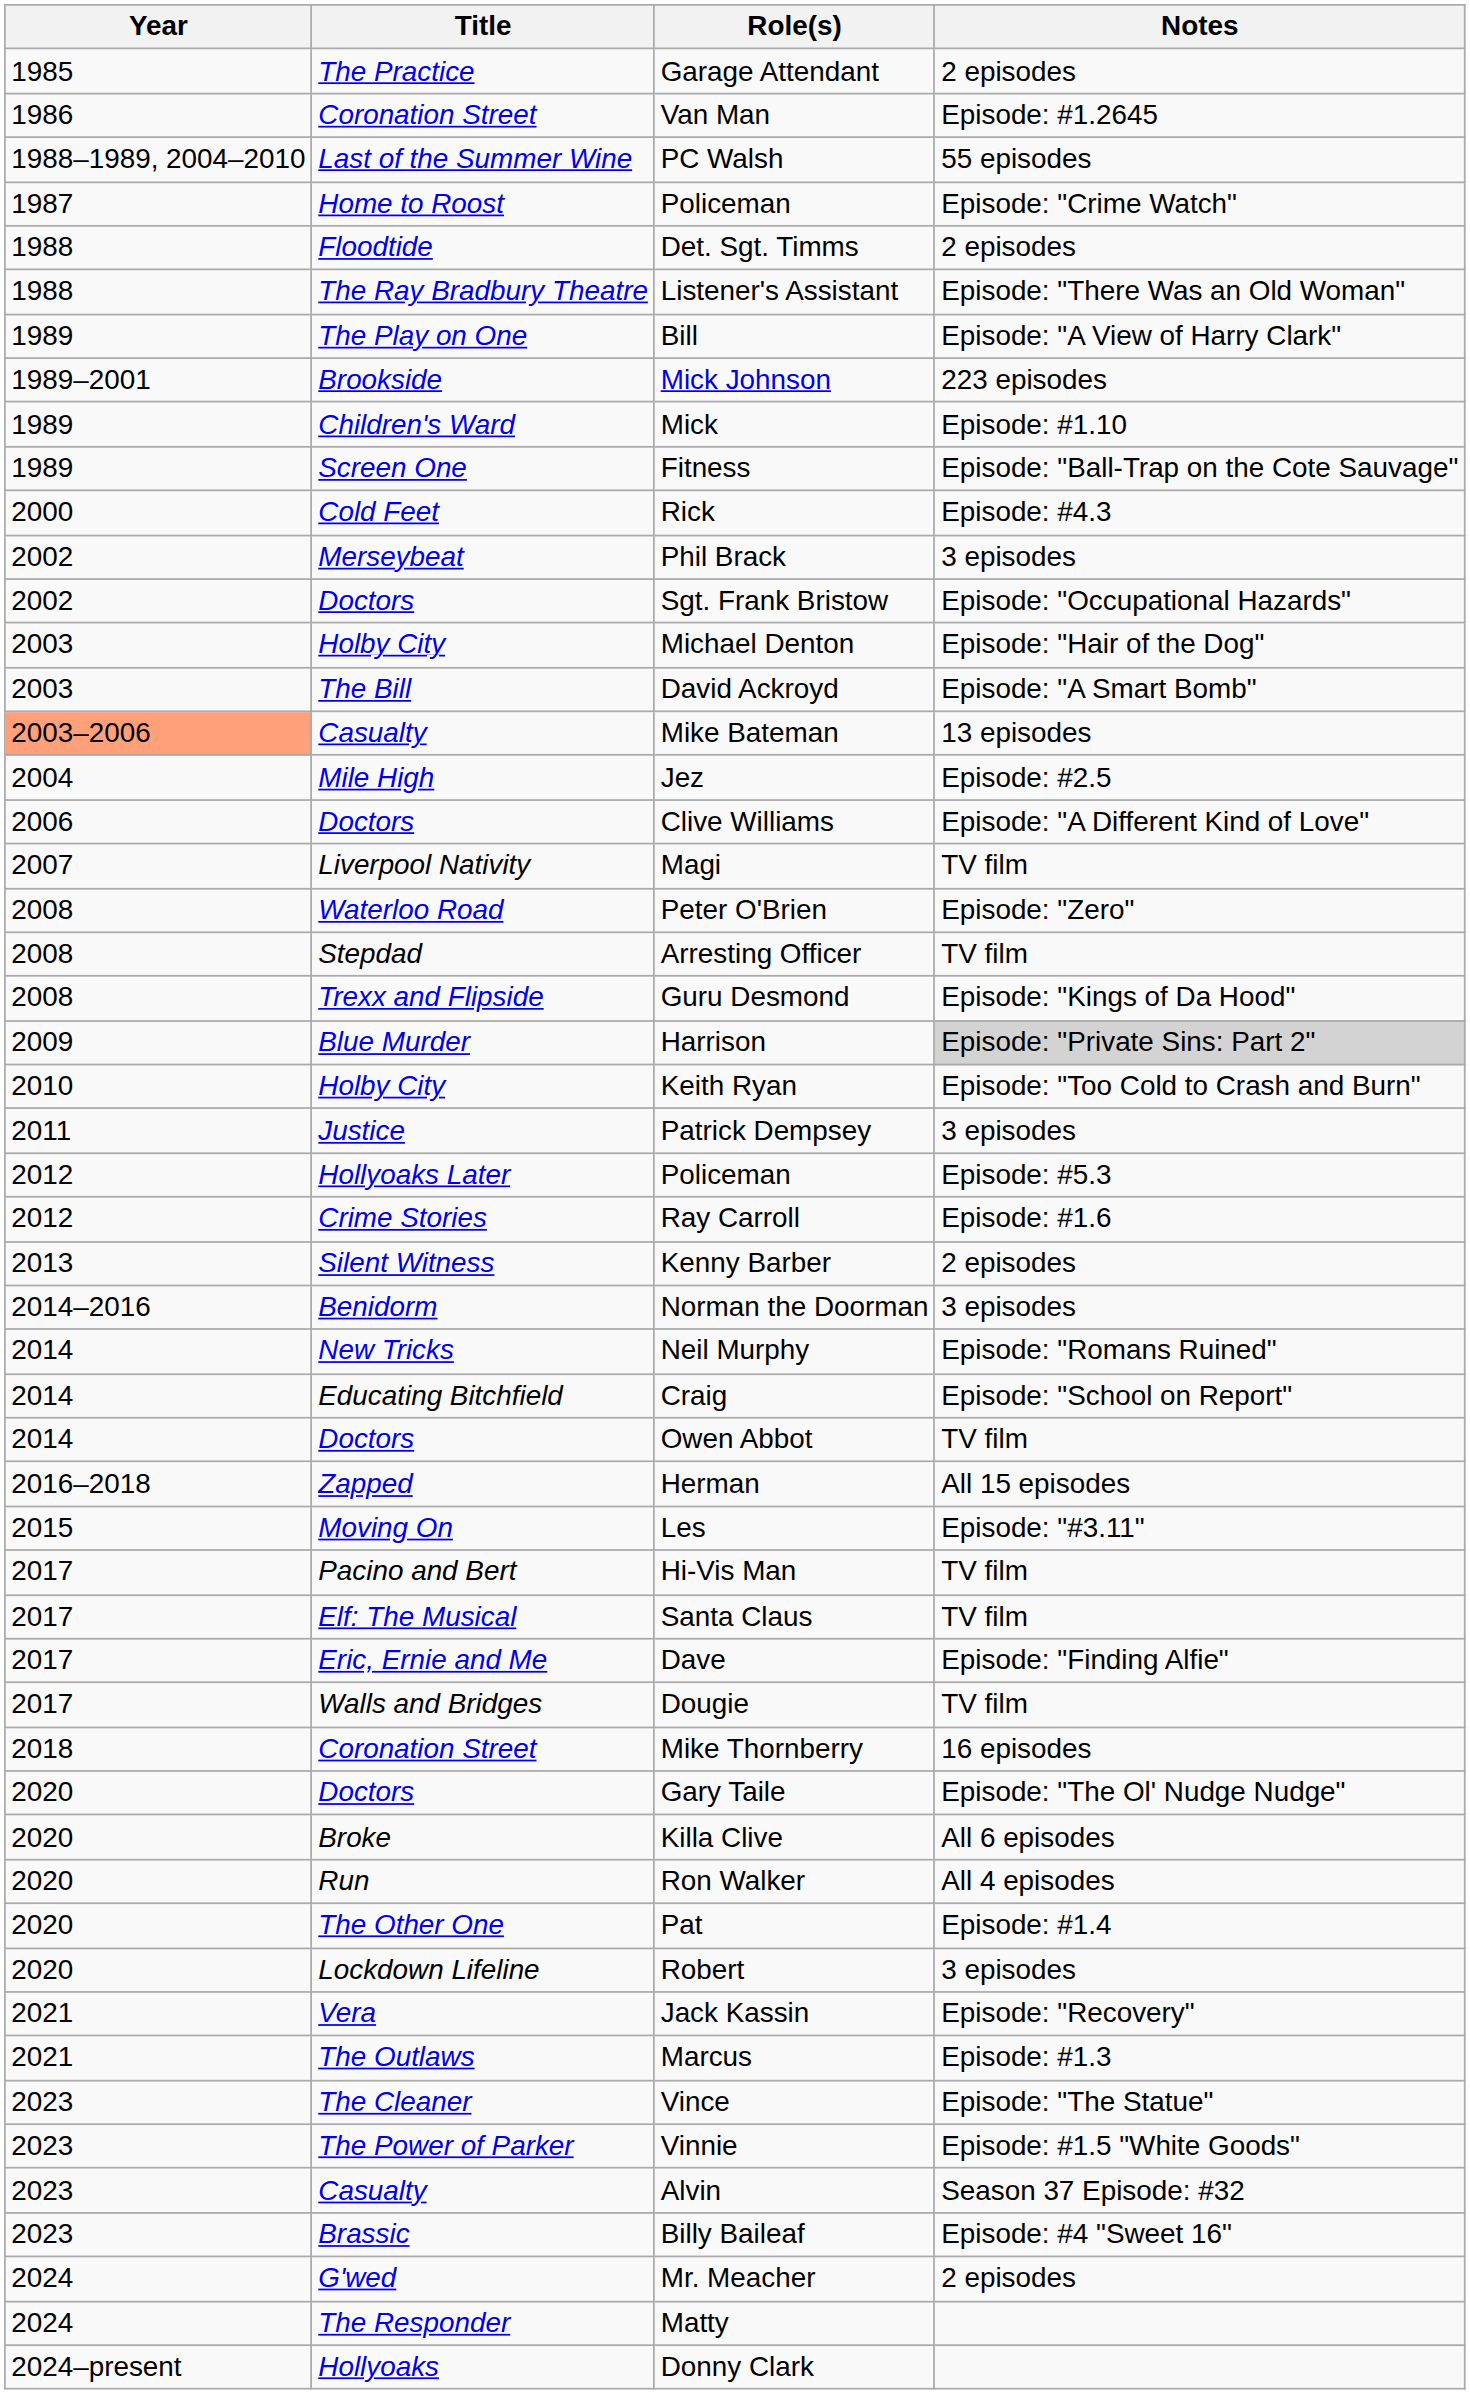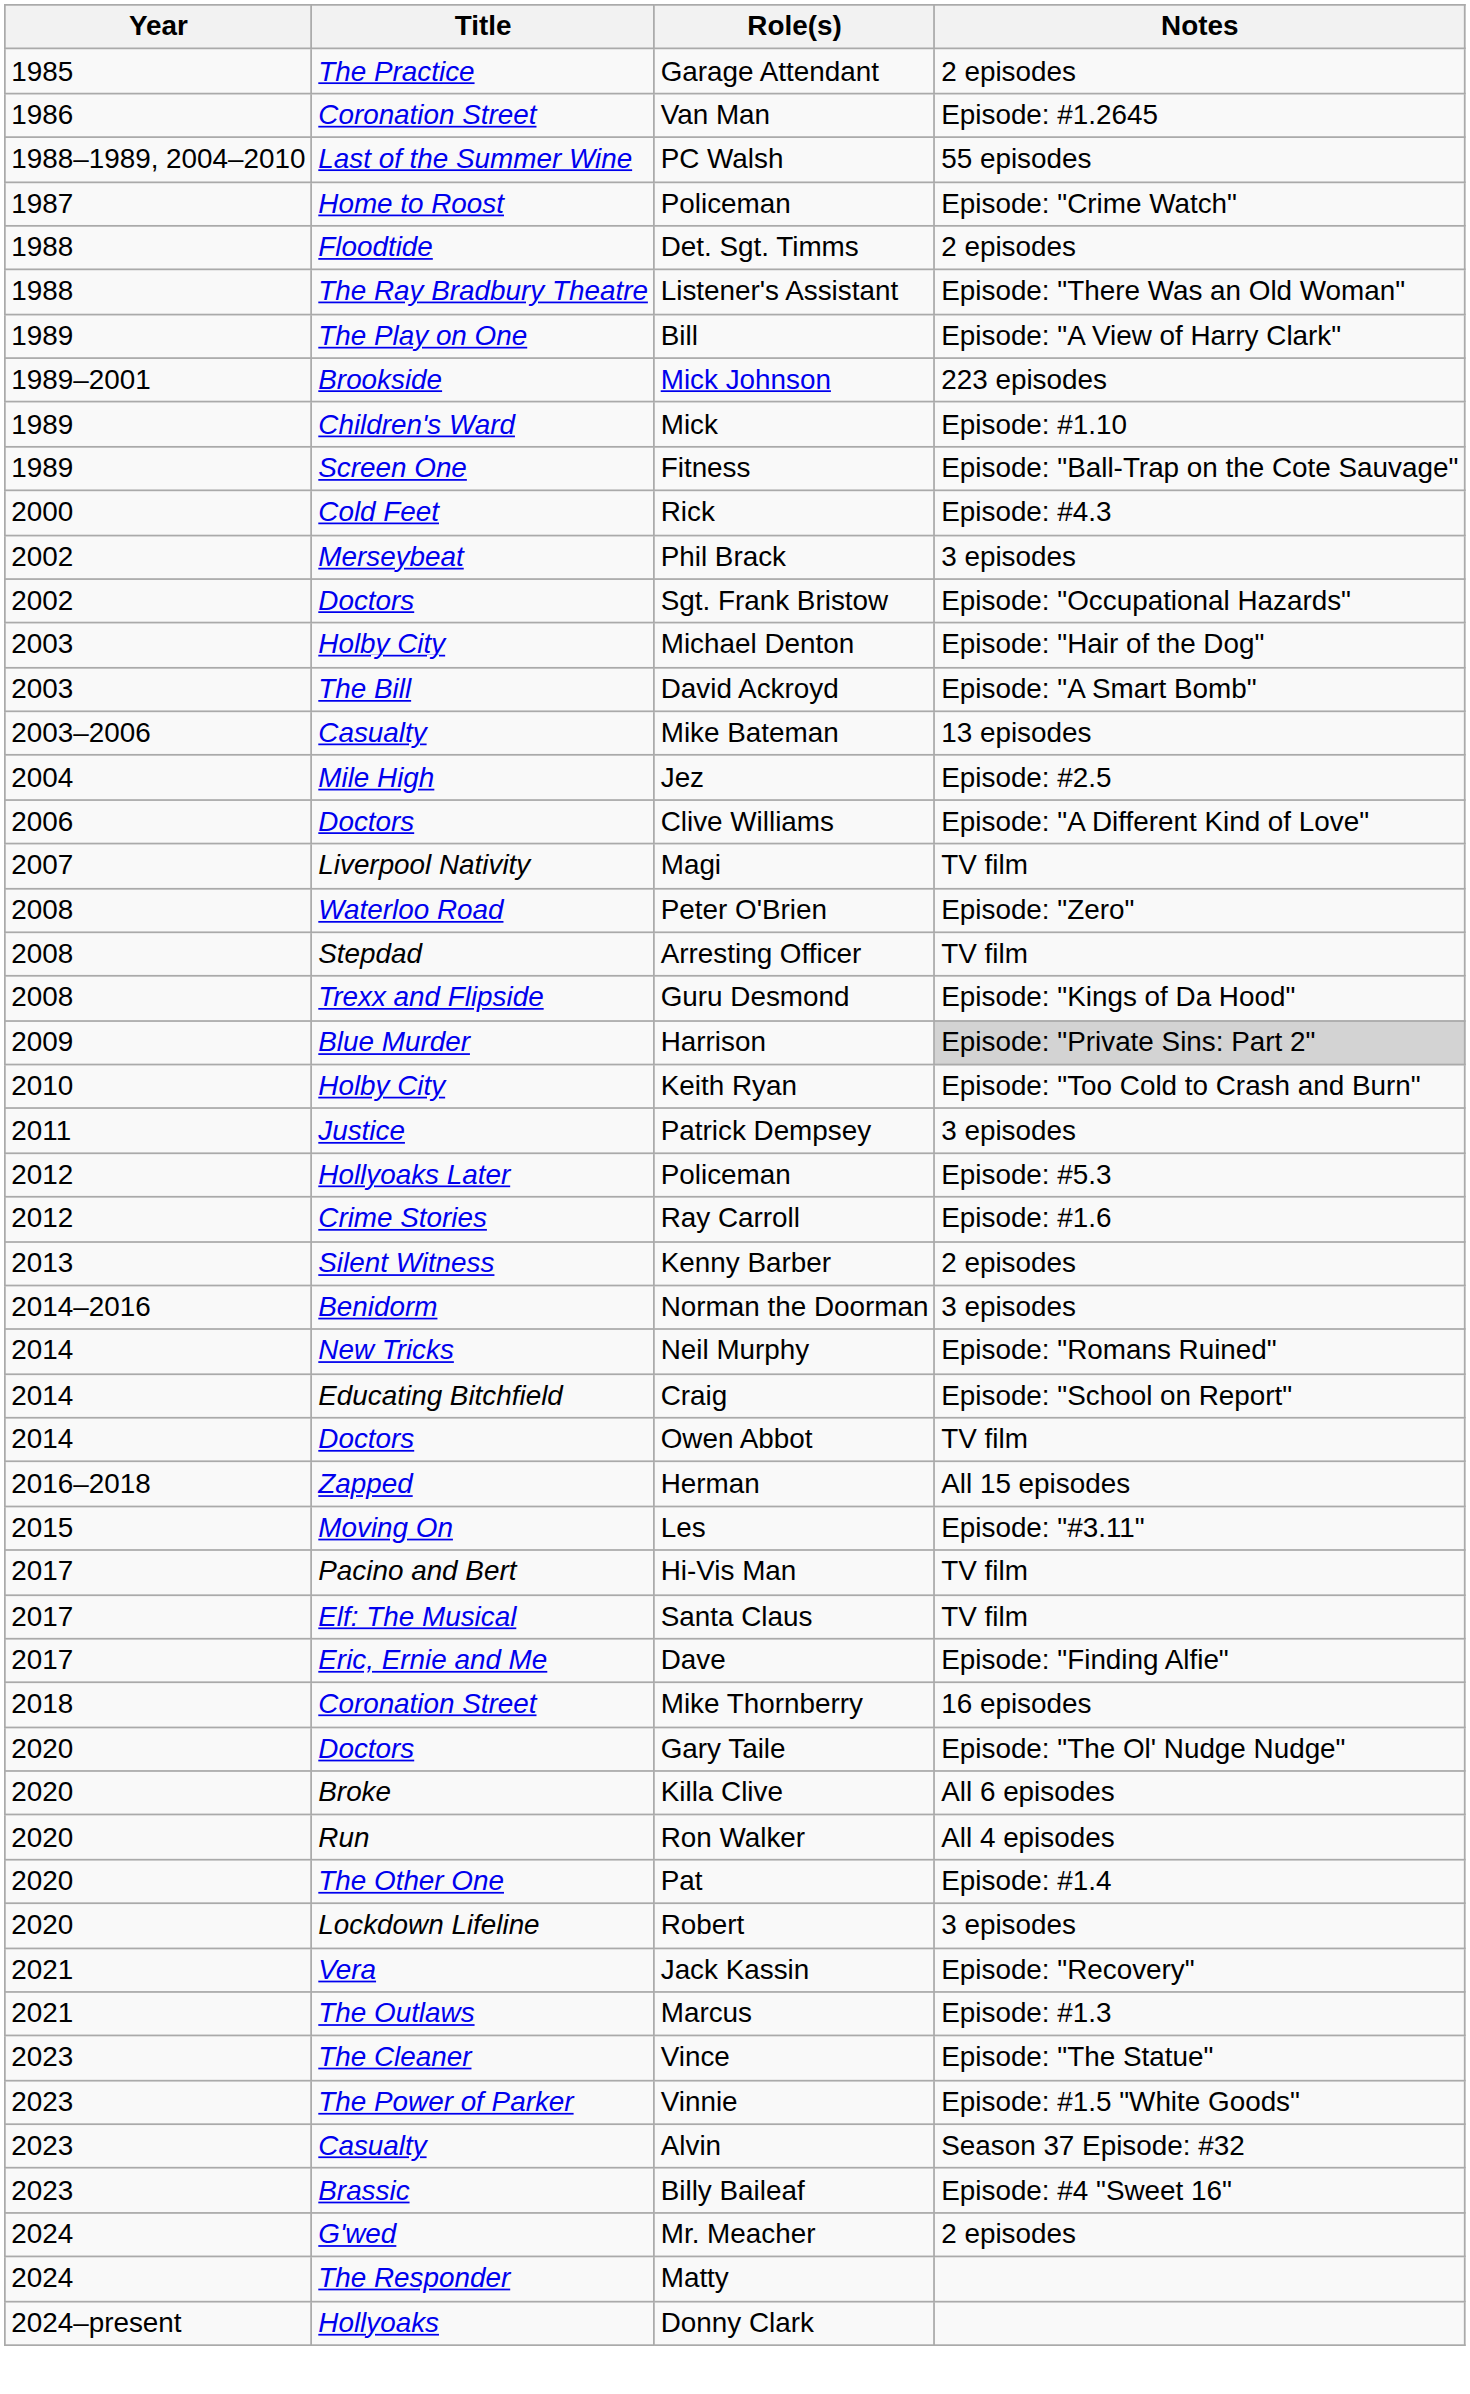Mike Bateman | Year: lightsalmon background -> no background
- row: 2017 | Walls and Bridges | Dougie | TV film
